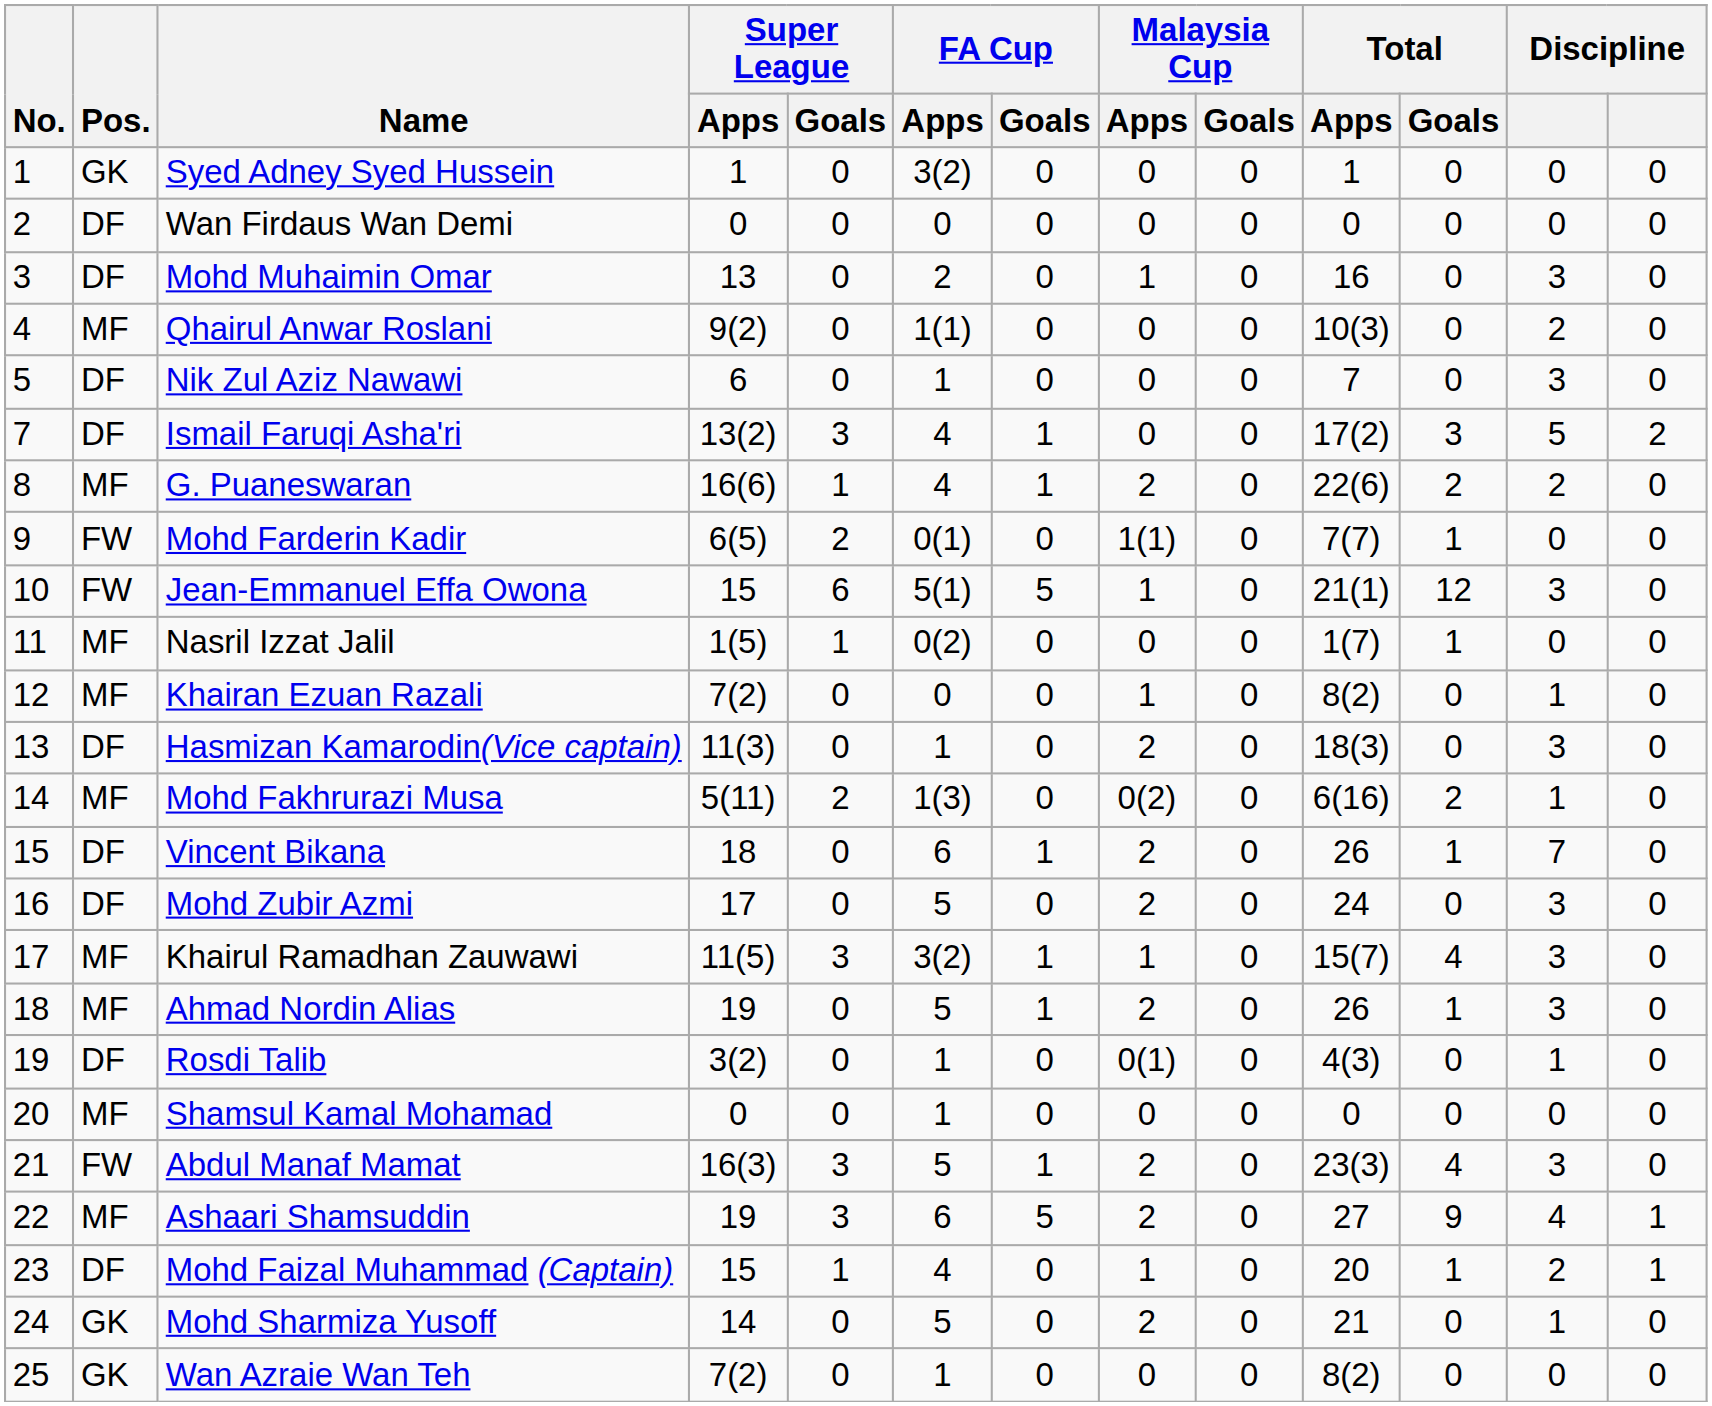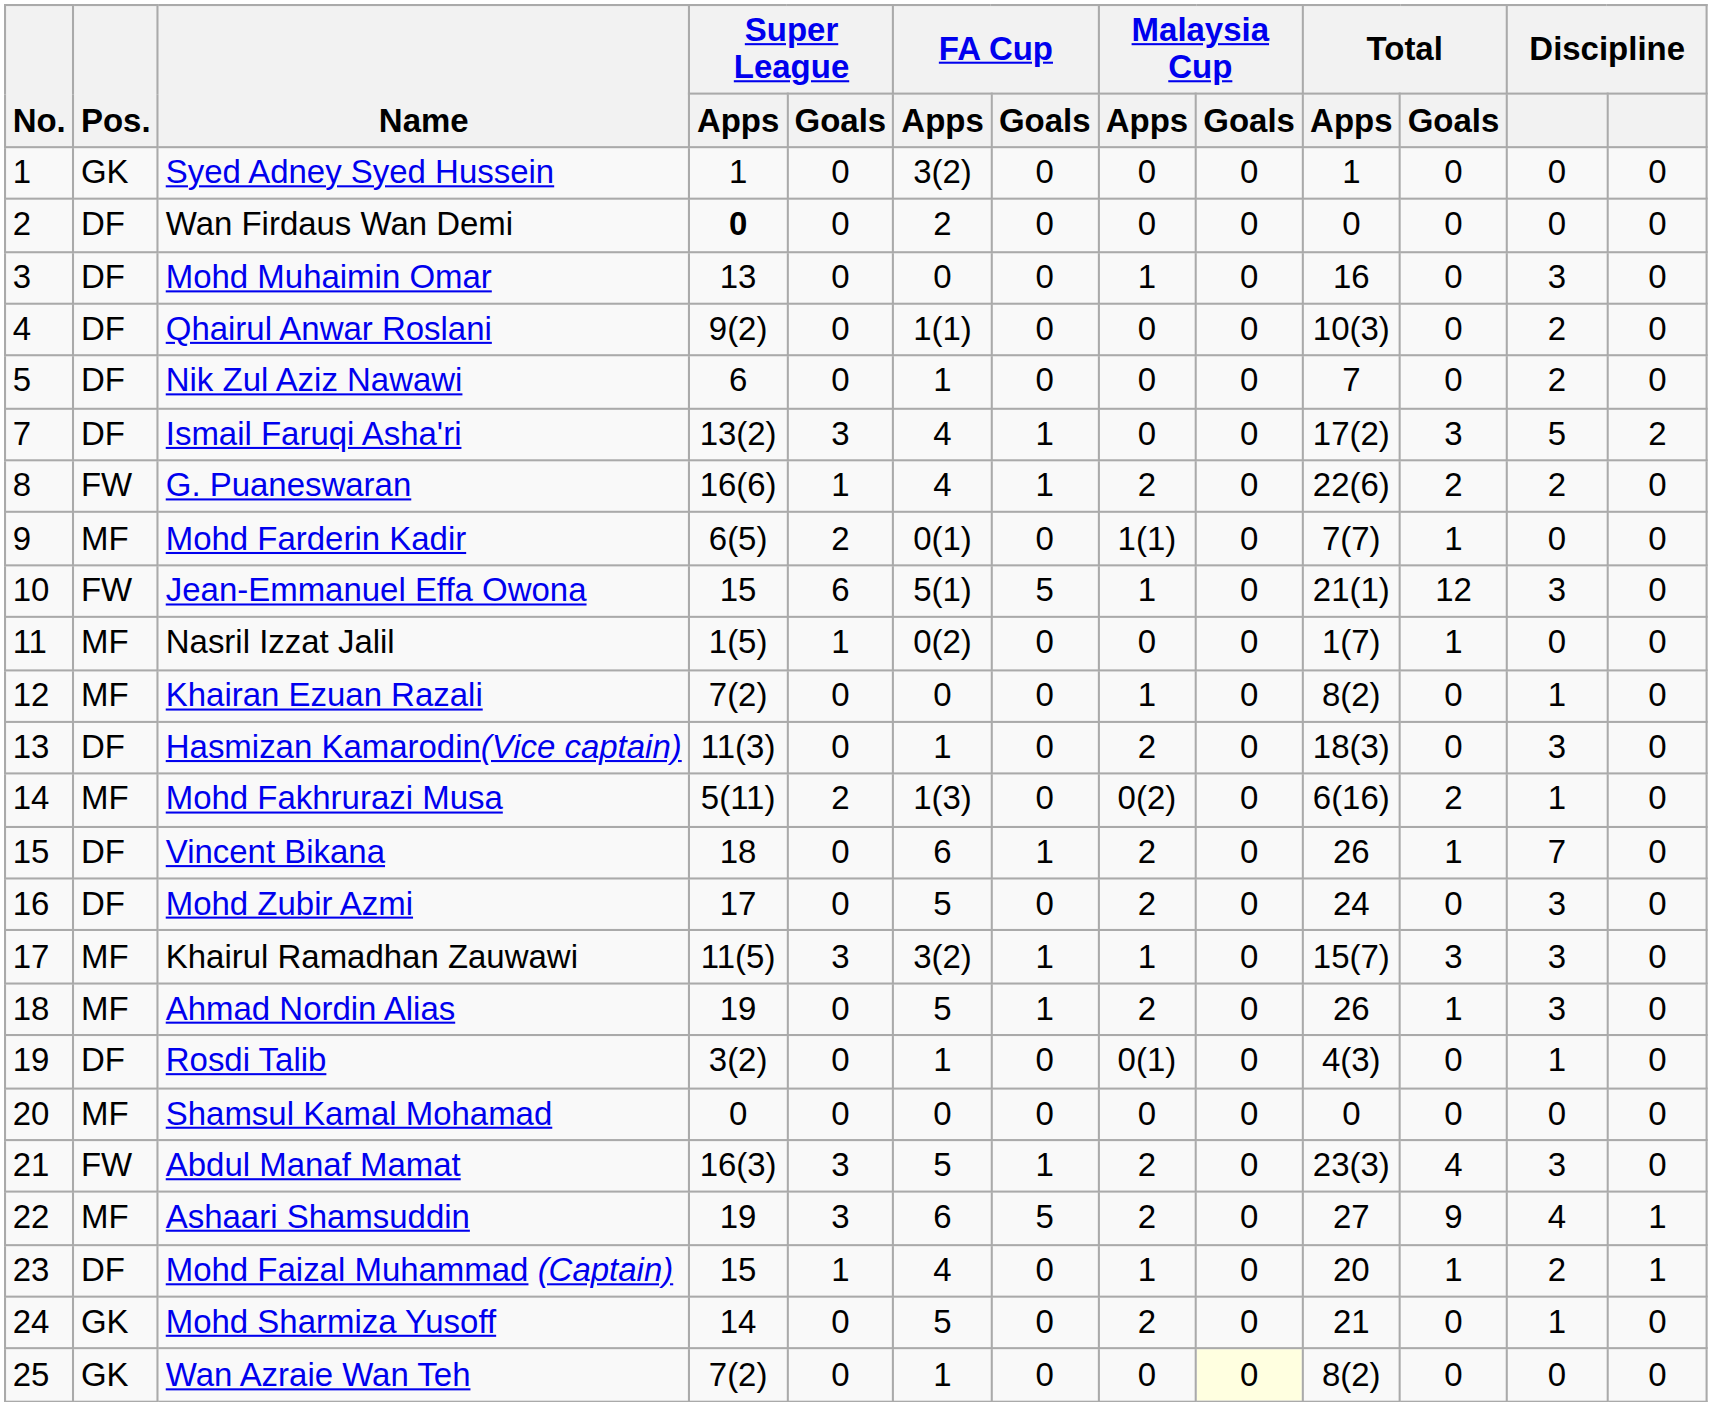Wan Firdaus Wan Demi | Super League / Apps: normal -> bold
Wan Firdaus Wan Demi | FA Cup / Apps: 0 -> 2
Mohd Muhaimin Omar | FA Cup / Apps: 2 -> 0
Qhairul Anwar Roslani | Pos.: MF -> DF
Nik Zul Aziz Nawawi | column 12: 3 -> 2
G. Puaneswaran | Pos.: MF -> FW
Mohd Farderin Kadir | Pos.: FW -> MF
Khairul Ramadhan Zauwawi | Total / Goals: 4 -> 3
Shamsul Kamal Mohamad | FA Cup / Apps: 1 -> 0
Wan Azraie Wan Teh | Malaysia Cup / Goals: no background -> lightyellow background
